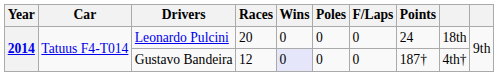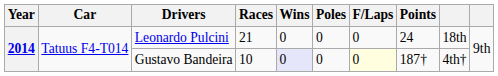Leonardo Pulcini | Races: 20 -> 21
Gustavo Bandeira | Races: 12 -> 10
Gustavo Bandeira | F/Laps: no background -> lightyellow background
